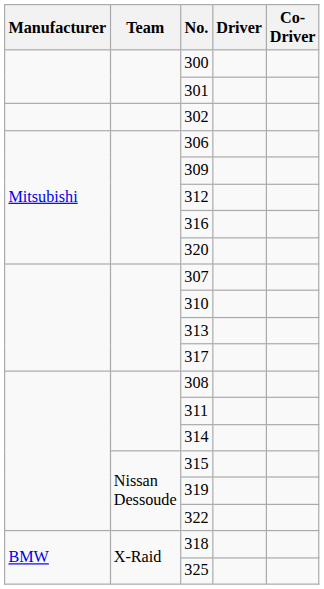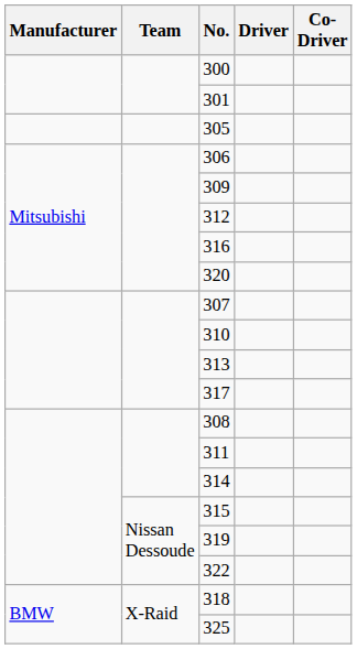- row: 302
+ row: 305
